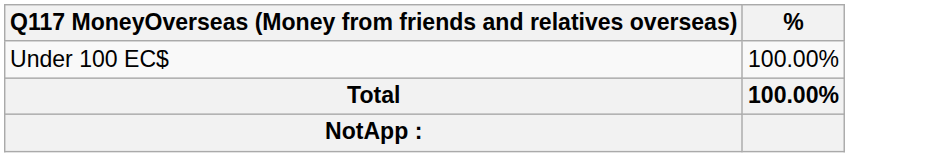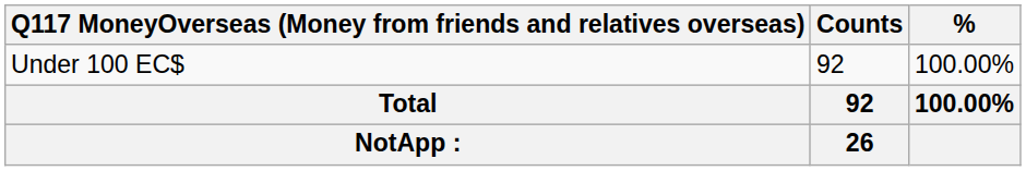+ column: Counts | 92 | 92 | 26
